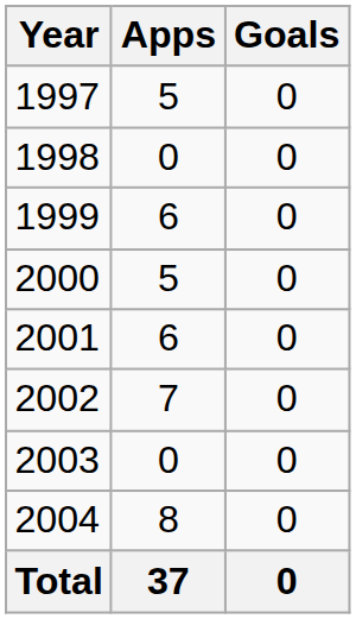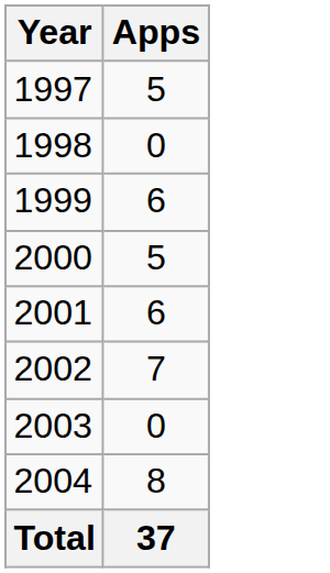- column: Goals | 0 | 0 | 0 | 0 | 0 | 0 | 0 | 0 | 0
